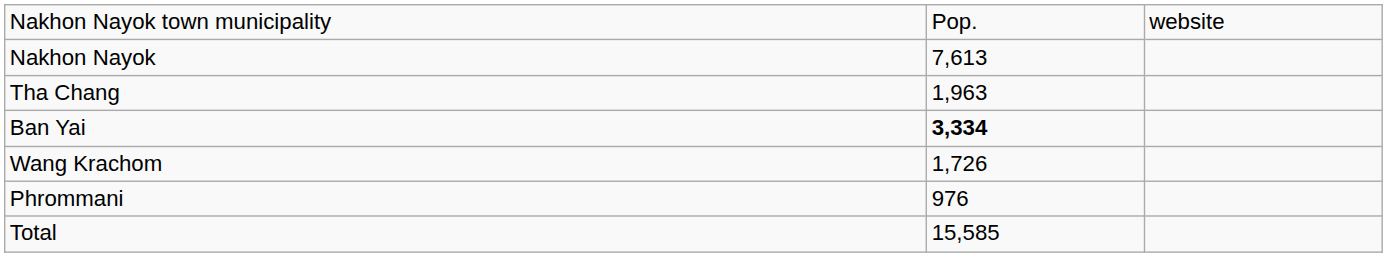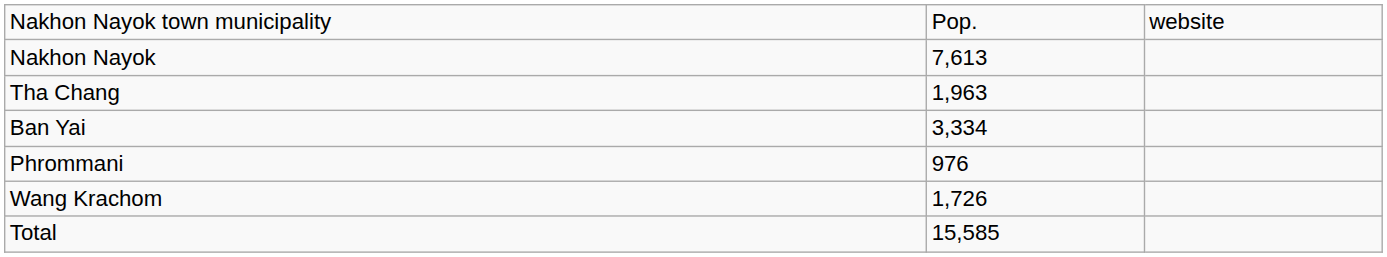Ban Yai | column 2: bold -> normal
rows swapped: Wang Krachom <-> Phrommani
